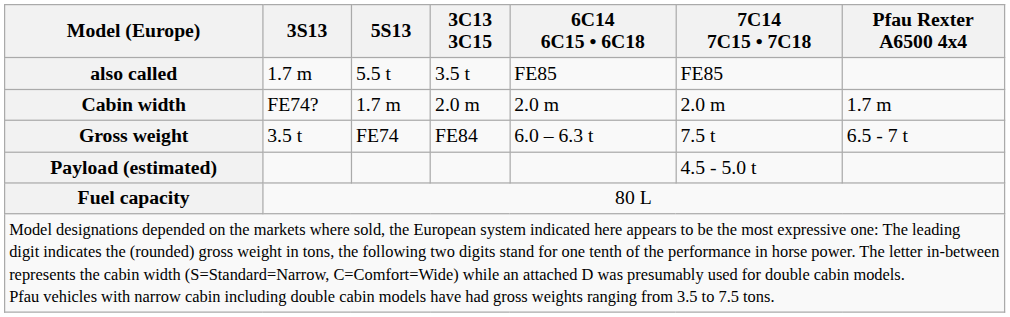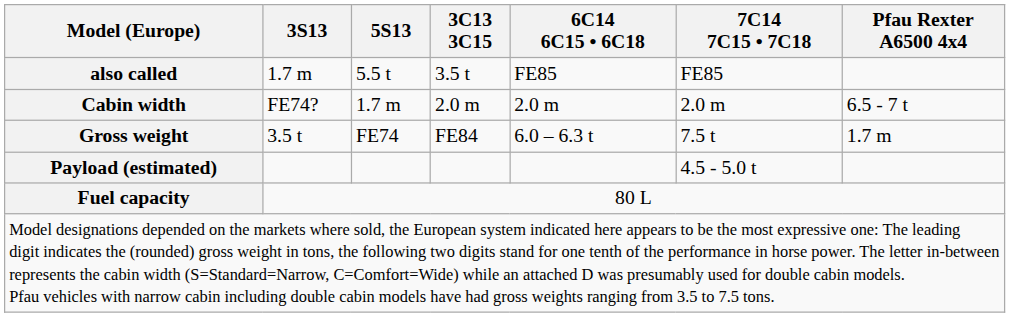Cabin width | Pfau Rexter A6500 4x4: 1.7 m -> 6.5 - 7 t
Gross weight | Pfau Rexter A6500 4x4: 6.5 - 7 t -> 1.7 m
